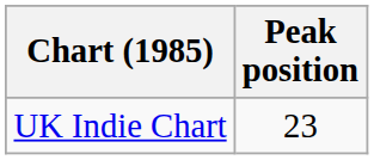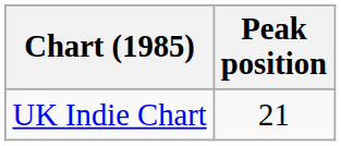UK Indie Chart | Peak position: 23 -> 21
